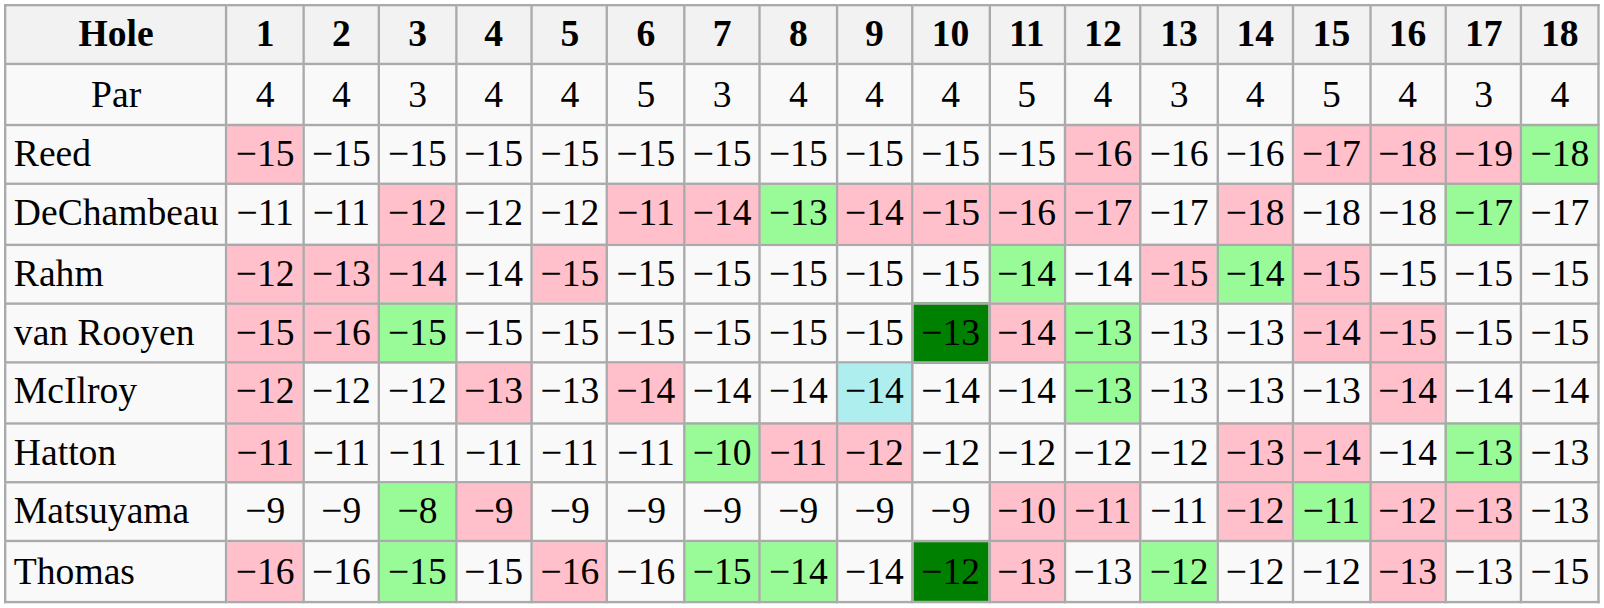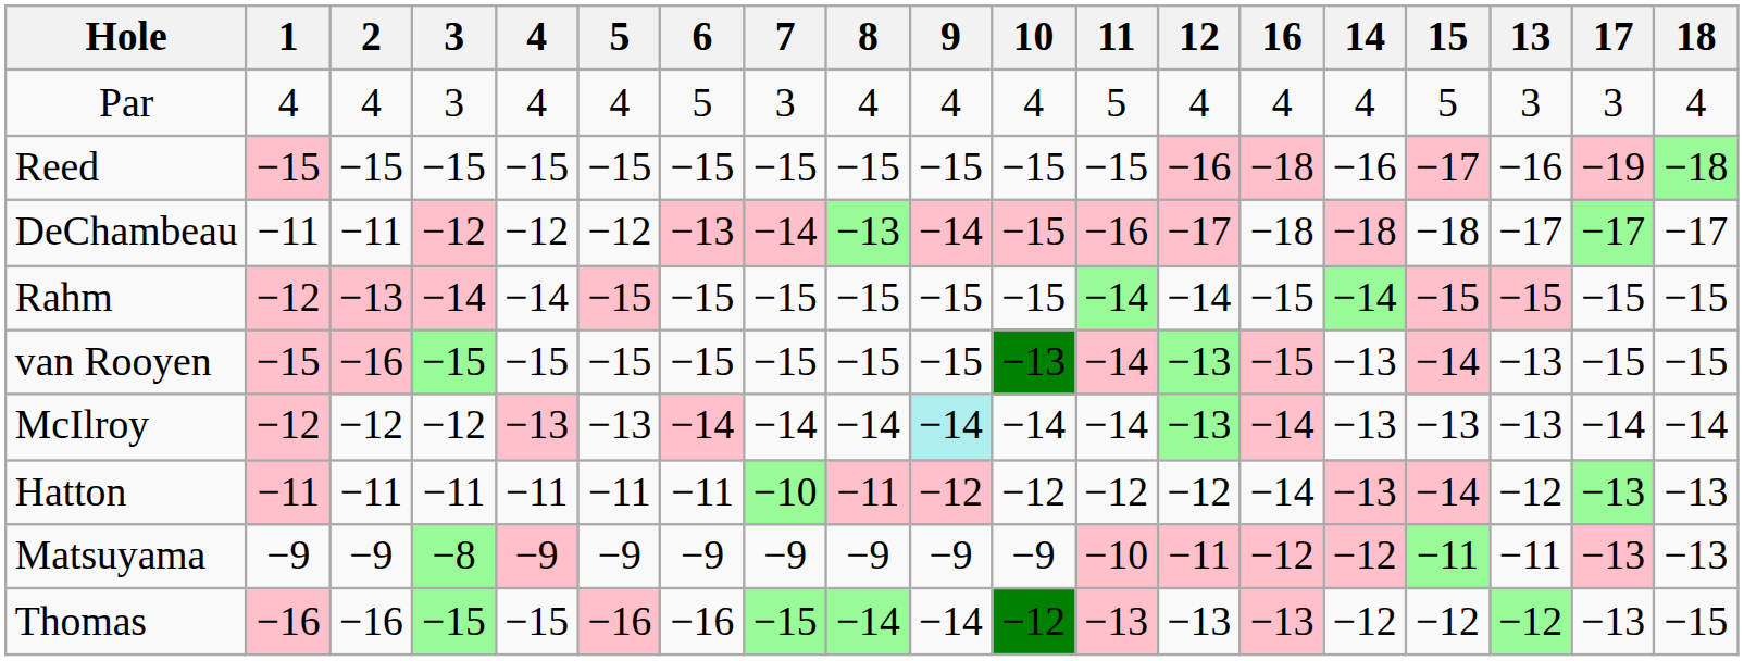columns swapped: 13 <-> 16
DeChambeau | 6: −11 -> −13
